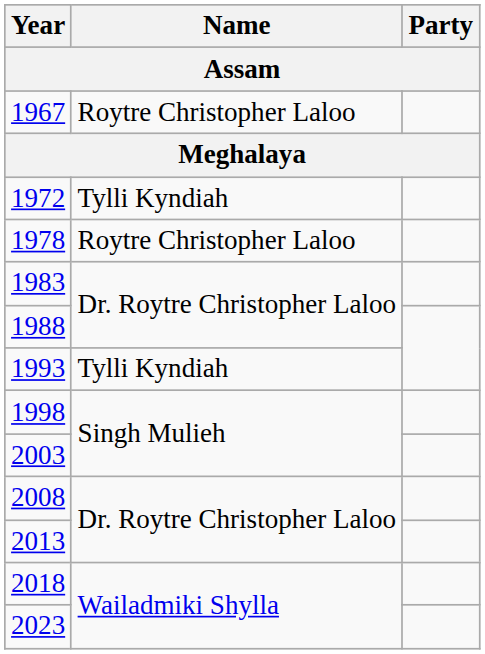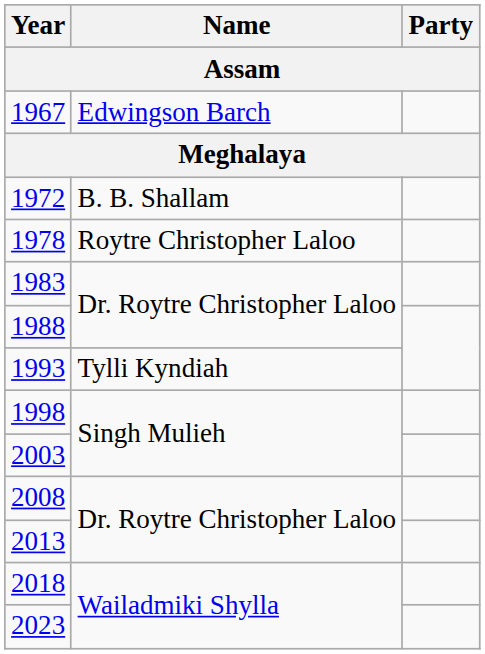1967 | Name: Roytre Christopher Laloo -> Edwingson Barch
1972 | Name: Tylli Kyndiah -> B. B. Shallam
